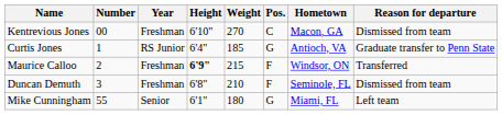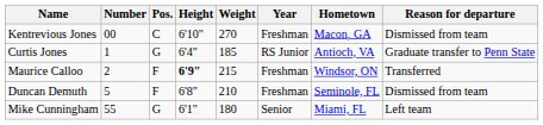columns swapped: Pos. <-> Year
Duncan Demuth | Number: 3 -> 5
